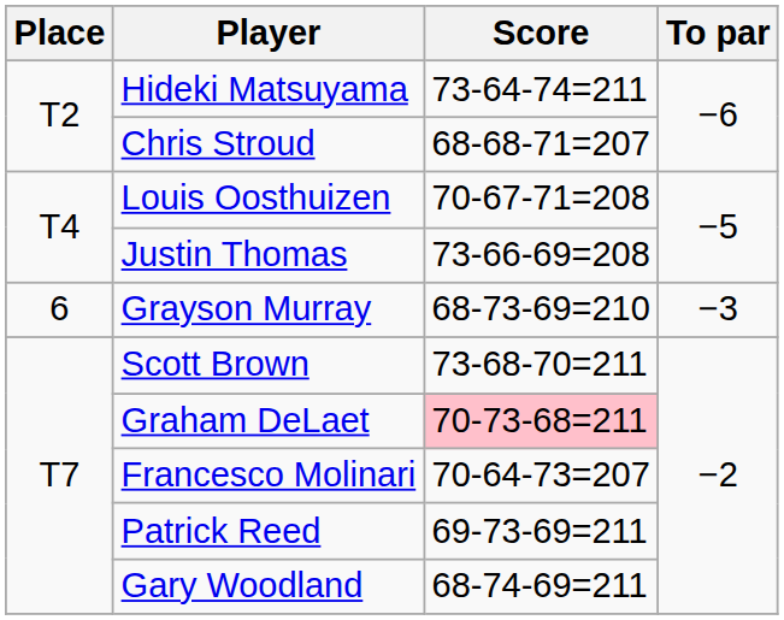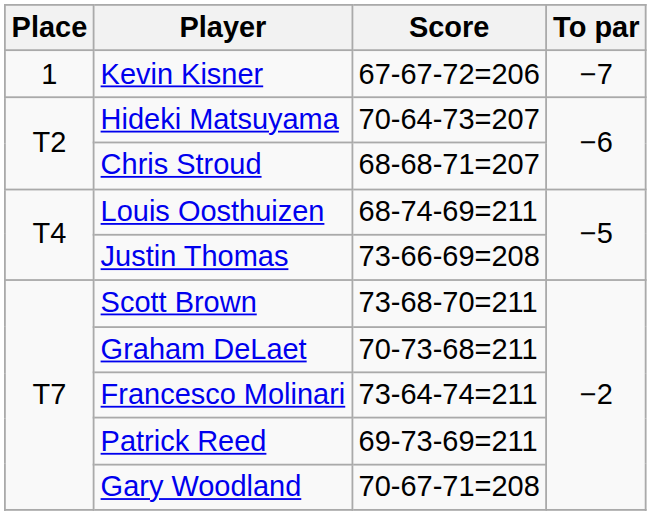+ row: 1 | Kevin Kisner | 67-67-72=206 | −7
Hideki Matsuyama | Score: 73-64-74=211 -> 70-64-73=207
Louis Oosthuizen | Score: 70-67-71=208 -> 68-74-69=211
- row: 6 | Grayson Murray | 68-73-69=210 | −3
Graham DeLaet | Score: pink background -> no background
Francesco Molinari | Score: 70-64-73=207 -> 73-64-74=211
Gary Woodland | Score: 68-74-69=211 -> 70-67-71=208
